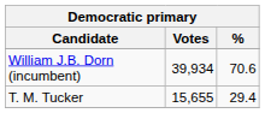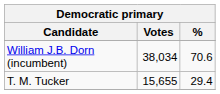William J.B. Dorn (incumbent) | Votes: 39,934 -> 38,034
